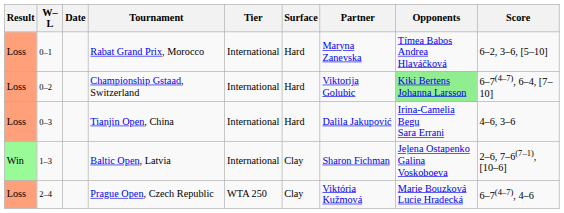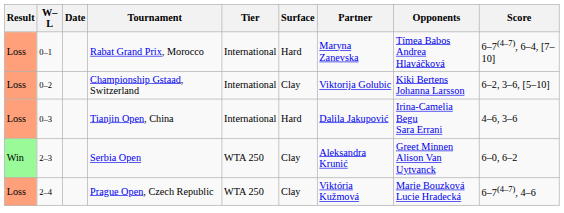Rabat Grand Prix, Morocco | Score: 6–2, 3–6, [5–10] -> 6–7(4–7), 6–4, [7–10]
Championship Gstaad, Switzerland | Surface: Hard -> Clay
Championship Gstaad, Switzerland | Opponents: lightgreen background -> no background
Championship Gstaad, Switzerland | Score: 6–7(4–7), 6–4, [7–10] -> 6–2, 3–6, [5–10]
- row: Win | 1–3 | Baltic Open, Latvia | International | Clay | Sharon Fichman | Jeļena Ostapenko Galina Voskoboeva | 2–6, 7–6(7–1), [10–6]
+ row: Win | 2–3 | Serbia Open | WTA 250 | Clay | Aleksandra Krunić | Greet Minnen Alison Van Uytvanck | 6–0, 6–2
